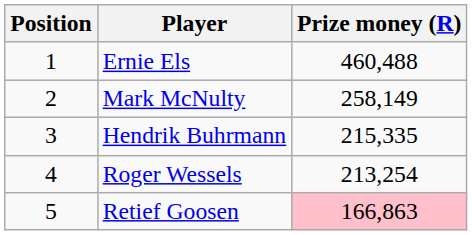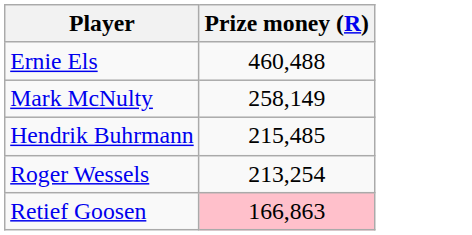- column: Position | 1 | 2 | 3 | 4 | 5
Hendrik Buhrmann | Prize money (R): 215,335 -> 215,485
